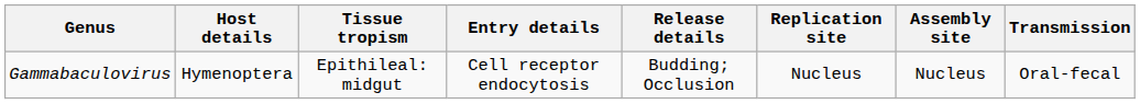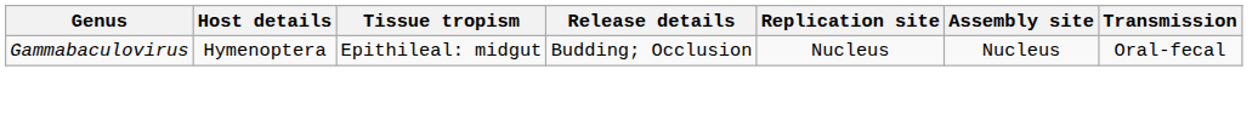- column: Entry details | Cell receptor endocytosis
